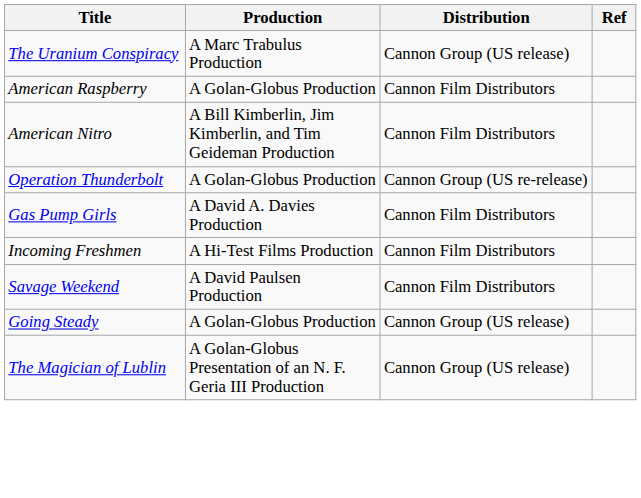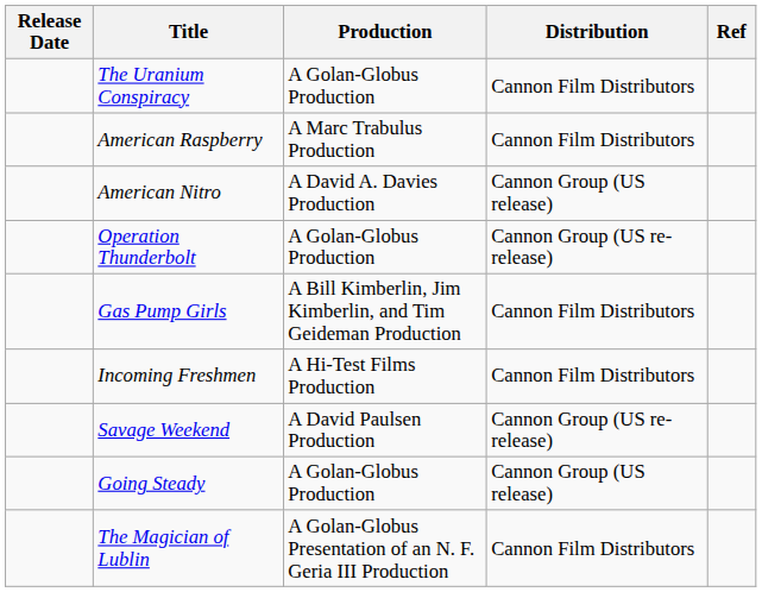+ column: Release Date
The Uranium Conspiracy | Production: A Marc Trabulus Production -> A Golan-Globus Production
The Uranium Conspiracy | Distribution: Cannon Group (US release) -> Cannon Film Distributors
American Raspberry | Production: A Golan-Globus Production -> A Marc Trabulus Production
American Nitro | Production: A Bill Kimberlin, Jim Kimberlin, and Tim Geideman Production -> A David A. Davies Production
American Nitro | Distribution: Cannon Film Distributors -> Cannon Group (US release)
Gas Pump Girls | Production: A David A. Davies Production -> A Bill Kimberlin, Jim Kimberlin, and Tim Geideman Production
Savage Weekend | Distribution: Cannon Film Distributors -> Cannon Group (US re-release)
The Magician of Lublin | Distribution: Cannon Group (US release) -> Cannon Film Distributors
